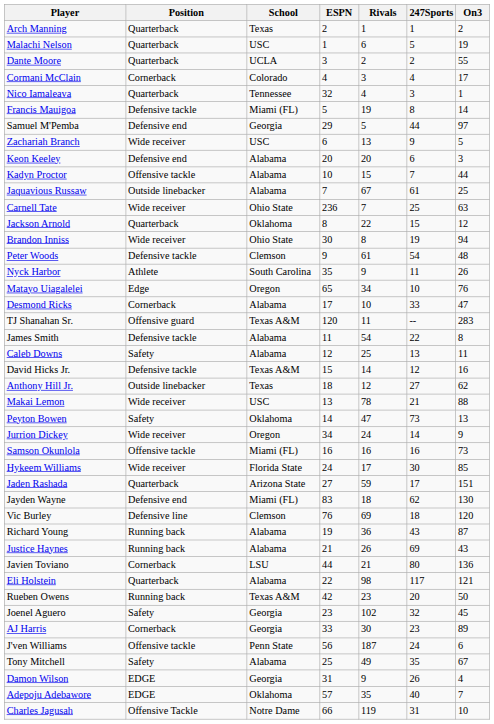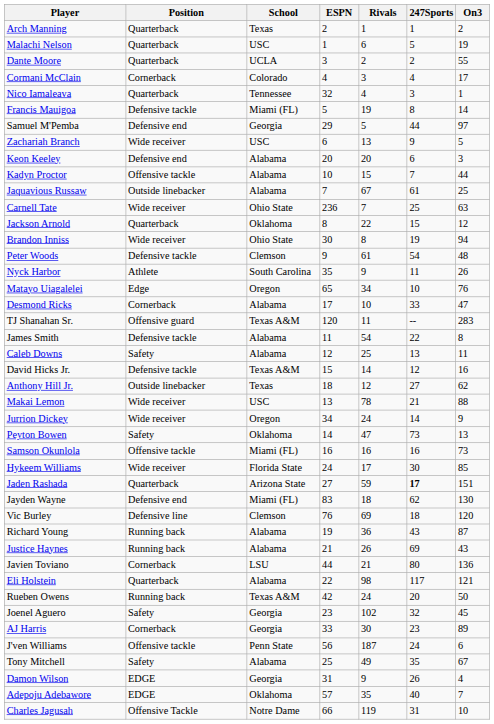rows swapped: Peyton Bowen <-> Jurrion Dickey
Jaden Rashada | 247Sports: normal -> bold
Rueben Owens | Rivals: 23 -> 24
